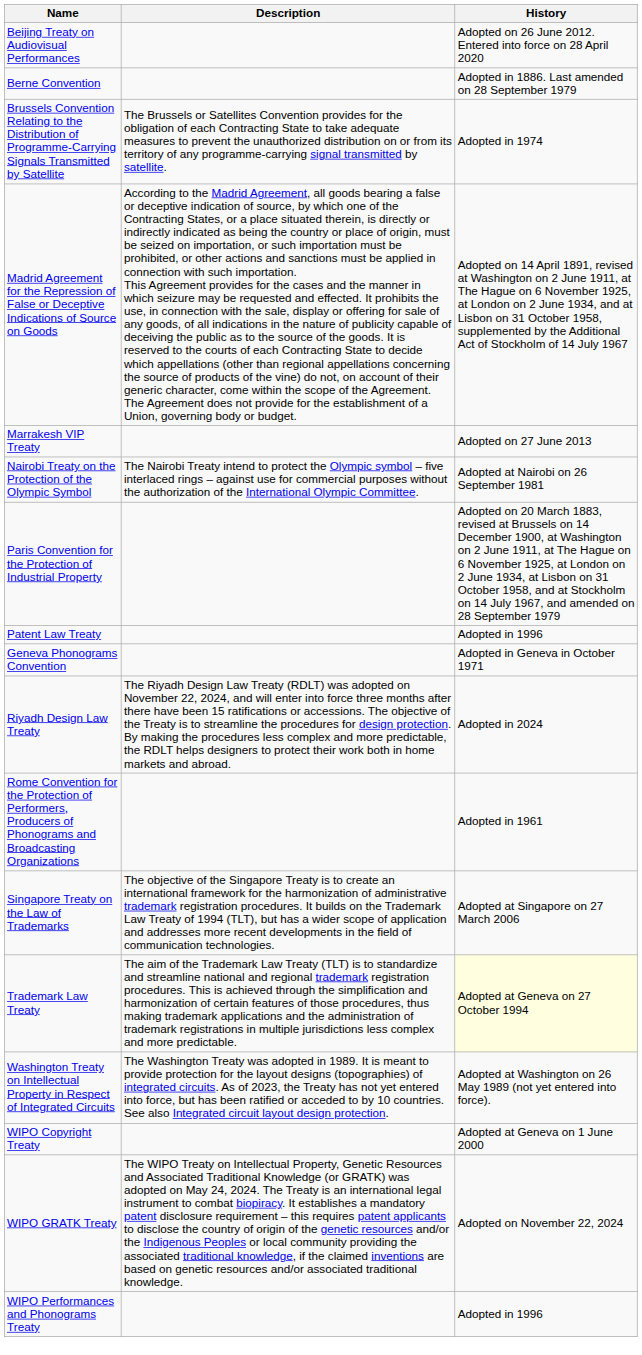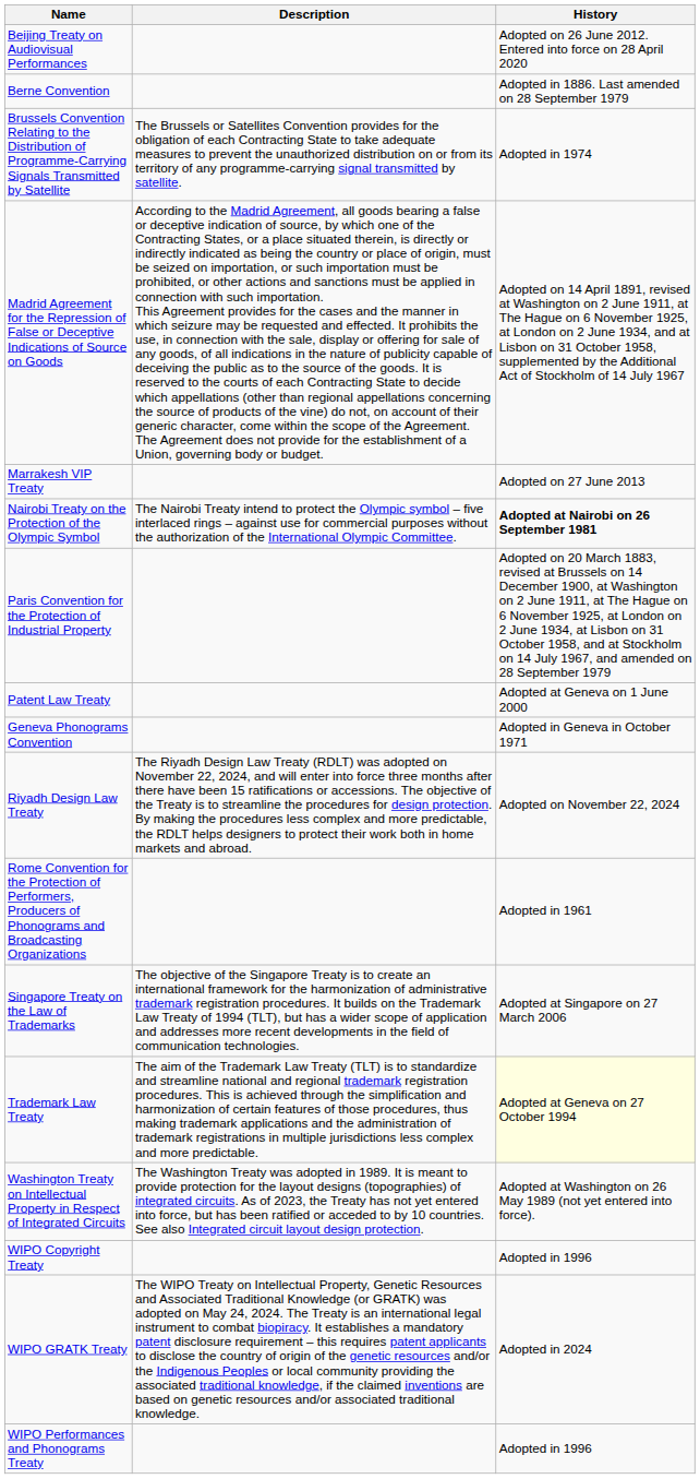Nairobi Treaty on the Protection of the Olympic Symbol | History: normal -> bold
Patent Law Treaty | History: Adopted in 1996 -> Adopted at Geneva on 1 June 2000
Riyadh Design Law Treaty | History: Adopted in 2024 -> Adopted on November 22, 2024
WIPO Copyright Treaty | History: Adopted at Geneva on 1 June 2000 -> Adopted in 1996
WIPO GRATK Treaty | History: Adopted on November 22, 2024 -> Adopted in 2024
